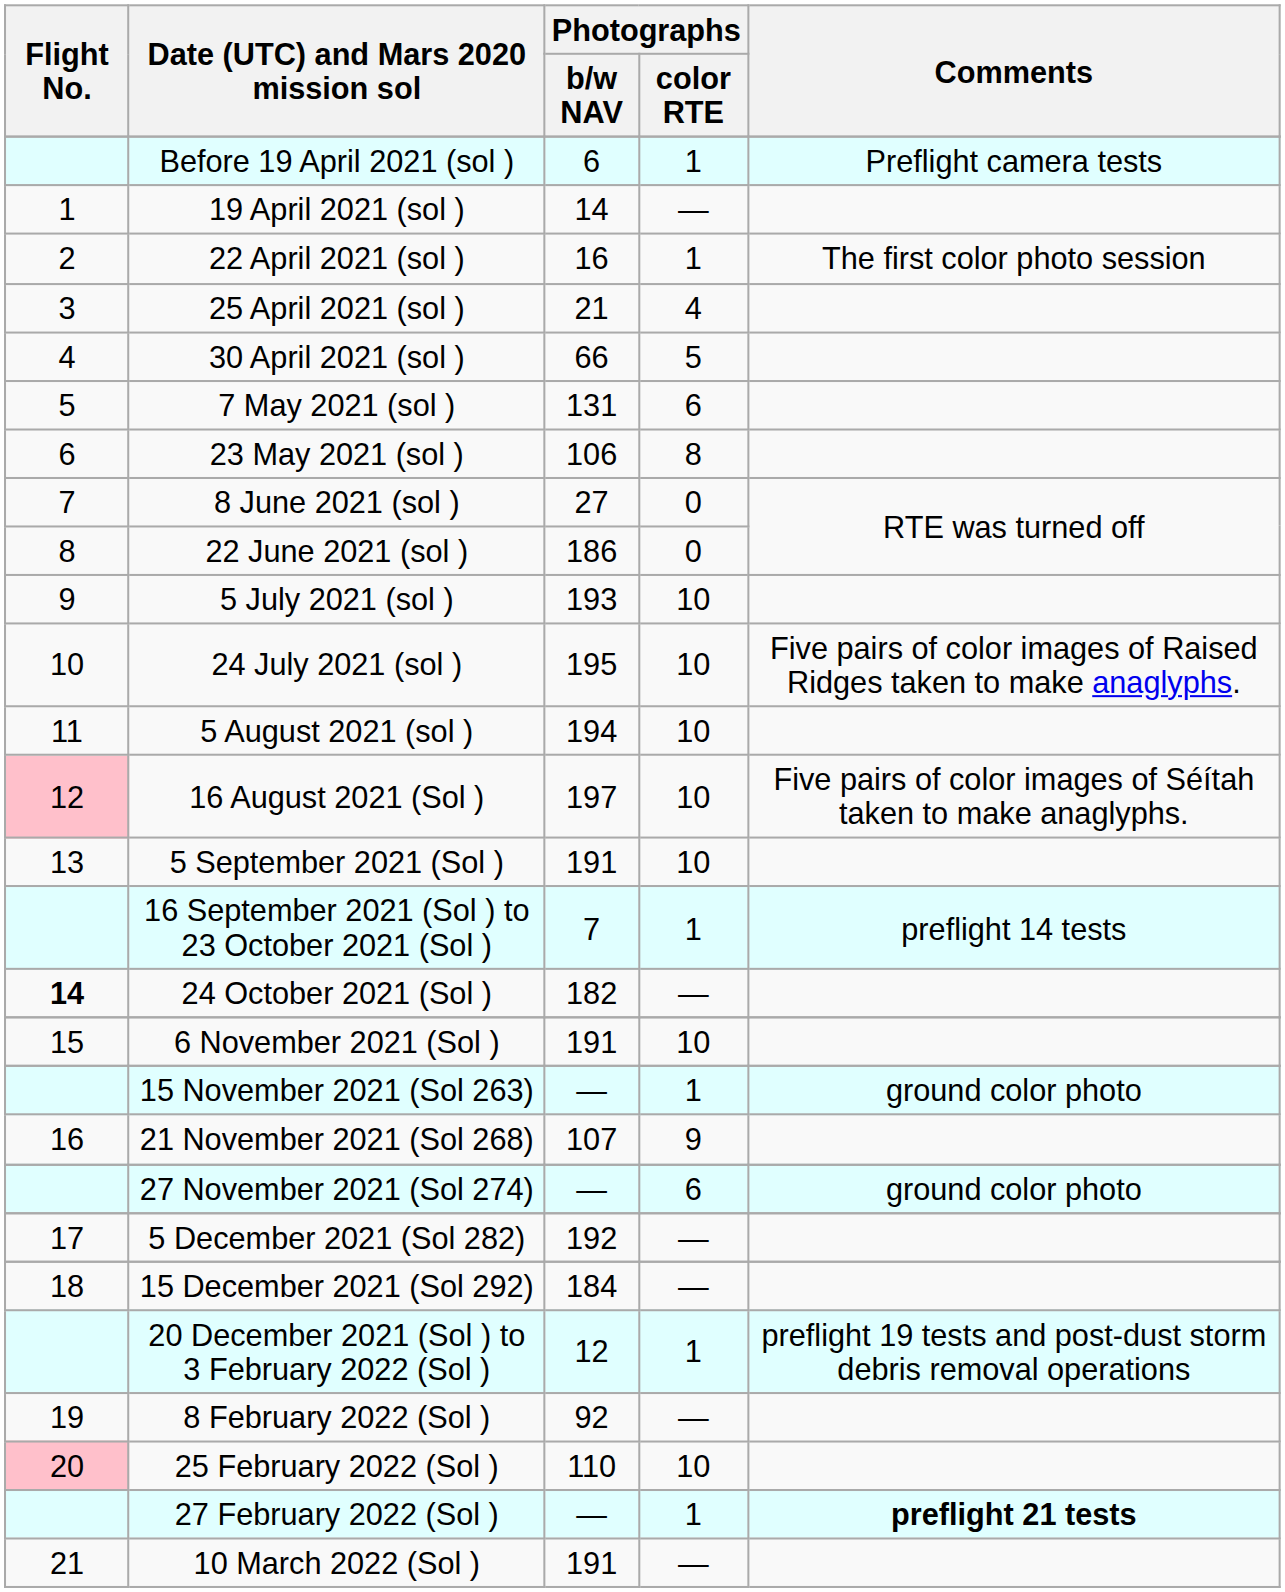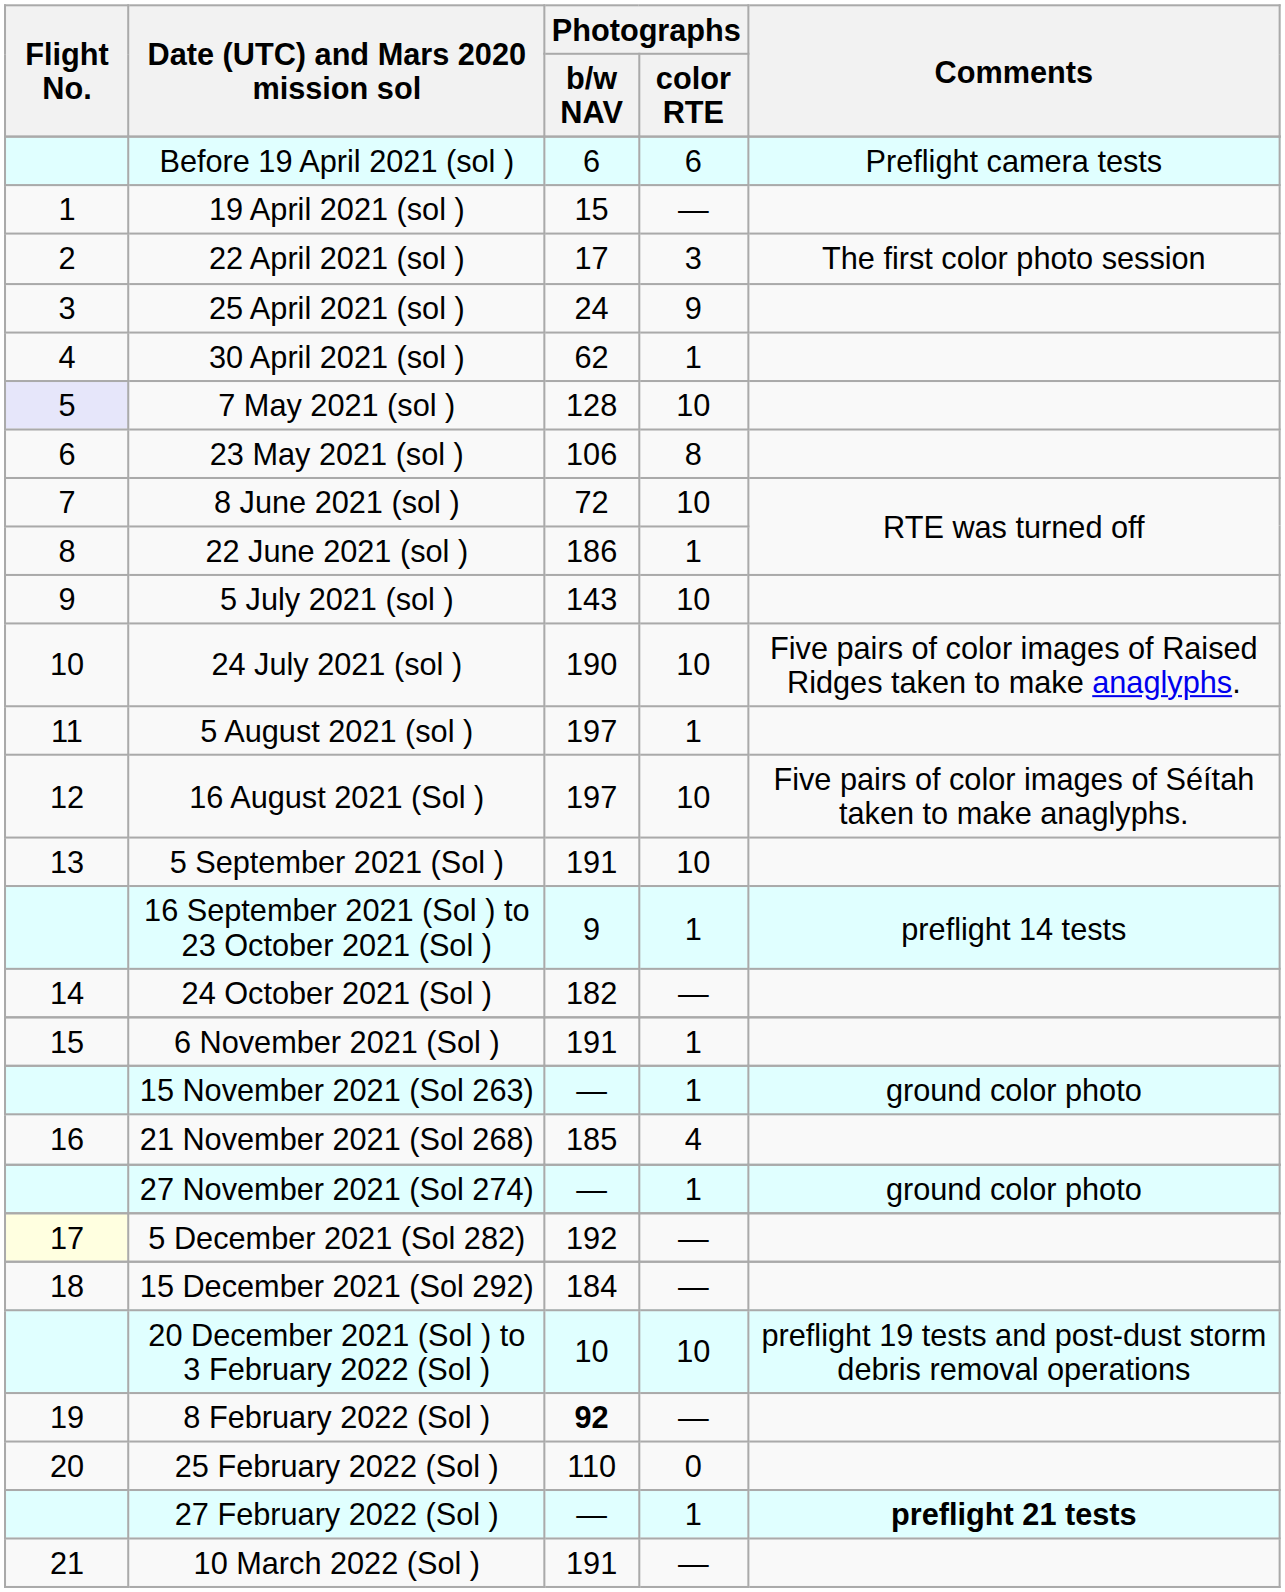Before 19 April 2021 (sol ) | Photographs / color RTE: 1 -> 6
19 April 2021 (sol ) | Photographs / b/w NAV: 14 -> 15
22 April 2021 (sol ) | Photographs / b/w NAV: 16 -> 17
22 April 2021 (sol ) | Photographs / color RTE: 1 -> 3
25 April 2021 (sol ) | Photographs / b/w NAV: 21 -> 24
25 April 2021 (sol ) | Photographs / color RTE: 4 -> 9
30 April 2021 (sol ) | Photographs / b/w NAV: 66 -> 62
30 April 2021 (sol ) | Photographs / color RTE: 5 -> 1
7 May 2021 (sol ) | Flight No.: no background -> lavender background
7 May 2021 (sol ) | Photographs / b/w NAV: 131 -> 128
7 May 2021 (sol ) | Photographs / color RTE: 6 -> 10
8 June 2021 (sol ) | Photographs / b/w NAV: 27 -> 72
8 June 2021 (sol ) | Photographs / color RTE: 0 -> 10
22 June 2021 (sol ) | Photographs / color RTE: 0 -> 1
5 July 2021 (sol ) | Photographs / b/w NAV: 193 -> 143
24 July 2021 (sol ) | Photographs / b/w NAV: 195 -> 190
5 August 2021 (sol ) | Photographs / b/w NAV: 194 -> 197
5 August 2021 (sol ) | Photographs / color RTE: 10 -> 1
16 August 2021 (Sol ) | Flight No.: pink background -> no background
16 September 2021 (Sol ) to 23 October 2021 (Sol ) | Photographs / b/w NAV: 7 -> 9
24 October 2021 (Sol ) | Flight No.: bold -> normal
6 November 2021 (Sol ) | Photographs / color RTE: 10 -> 1
21 November 2021 (Sol 268) | Photographs / b/w NAV: 107 -> 185
21 November 2021 (Sol 268) | Photographs / color RTE: 9 -> 4
27 November 2021 (Sol 274) | Photographs / color RTE: 6 -> 1
5 December 2021 (Sol 282) | Flight No.: no background -> lightyellow background
20 December 2021 (Sol ) to 3 February 2022 (Sol ) | Photographs / b/w NAV: 12 -> 10
20 December 2021 (Sol ) to 3 February 2022 (Sol ) | Photographs / color RTE: 1 -> 10
8 February 2022 (Sol ) | Photographs / b/w NAV: normal -> bold
25 February 2022 (Sol ) | Flight No.: pink background -> no background
25 February 2022 (Sol ) | Photographs / color RTE: 10 -> 0
